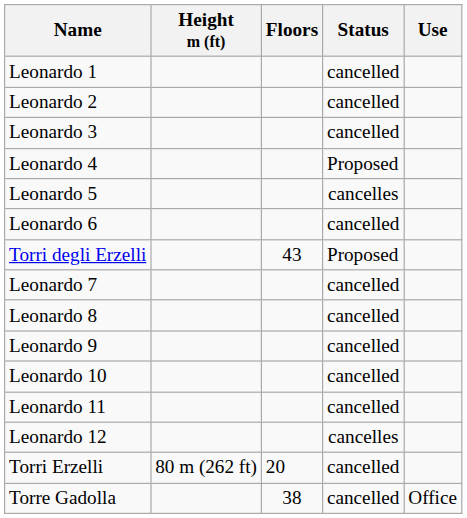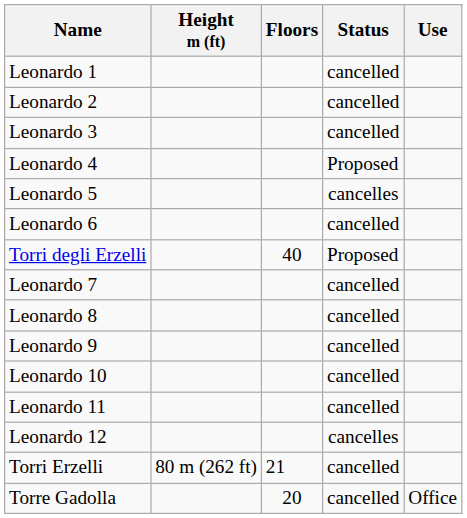Torri degli Erzelli | Floors: 43 -> 40
Torri Erzelli | Floors: 20 -> 21
Torre Gadolla | Floors: 38 -> 20
